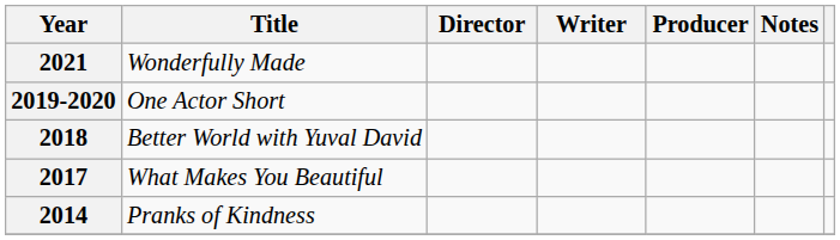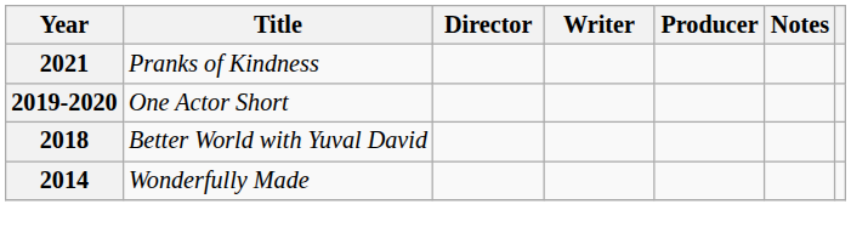2021 | Title: Wonderfully Made -> Pranks of Kindness
- row: 2017 | What Makes You Beautiful
2014 | Title: Pranks of Kindness -> Wonderfully Made
